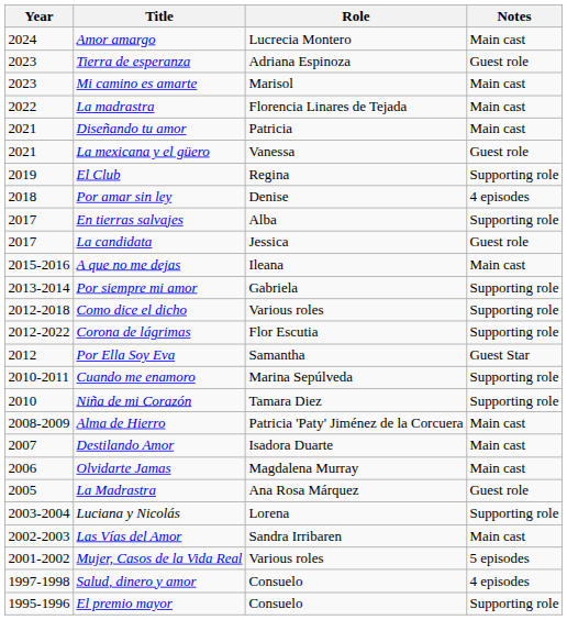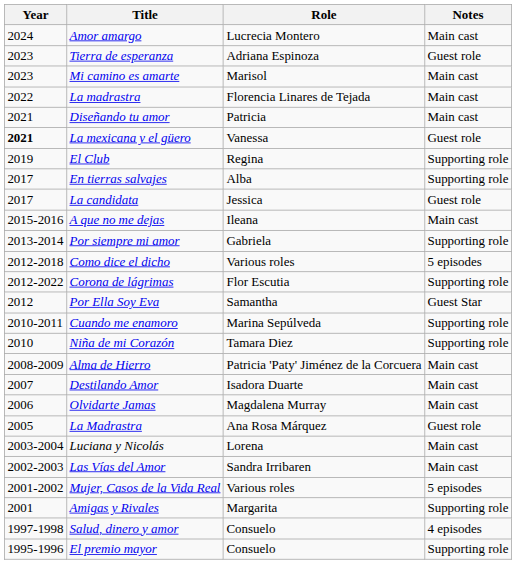La mexicana y el güero | Year: normal -> bold
- row: 2018 | Por amar sin ley | Denise | 4 episodes
Como dice el dicho | Notes: Supporting role -> 5 episodes
Luciana y Nicolás | Notes: Supporting role -> Main cast
+ row: 2001 | Amigas y Rivales | Margarita | Supporting role
